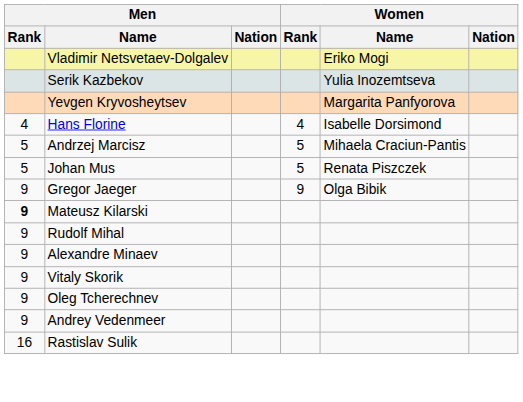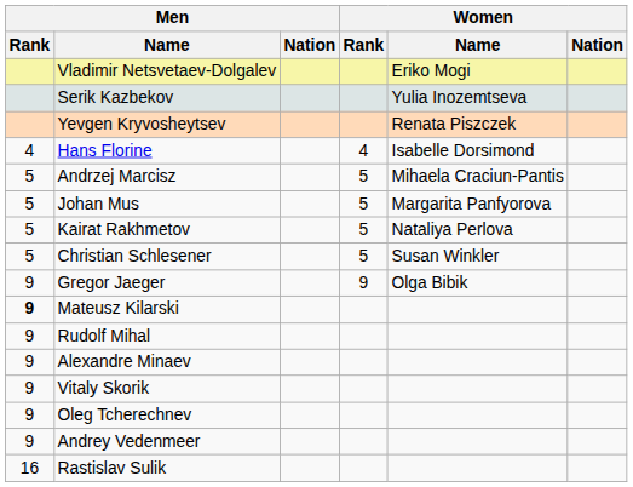Yevgen Kryvosheytsev | Women / Name: Margarita Panfyorova -> Renata Piszczek
Johan Mus | Women / Name: Renata Piszczek -> Margarita Panfyorova
+ row: 5 | Kairat Rakhmetov | 5 | Nataliya Perlova
+ row: 5 | Christian Schlesener | 5 | Susan Winkler
